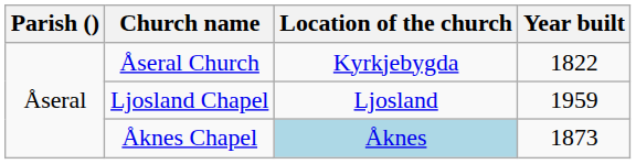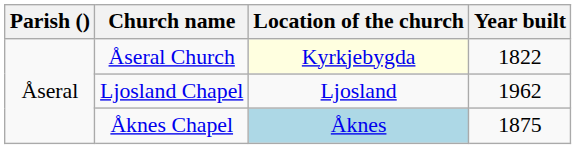Åseral Church | Location of the church: no background -> lightyellow background
Ljosland Chapel | Year built: 1959 -> 1962
Åknes Chapel | Year built: 1873 -> 1875
